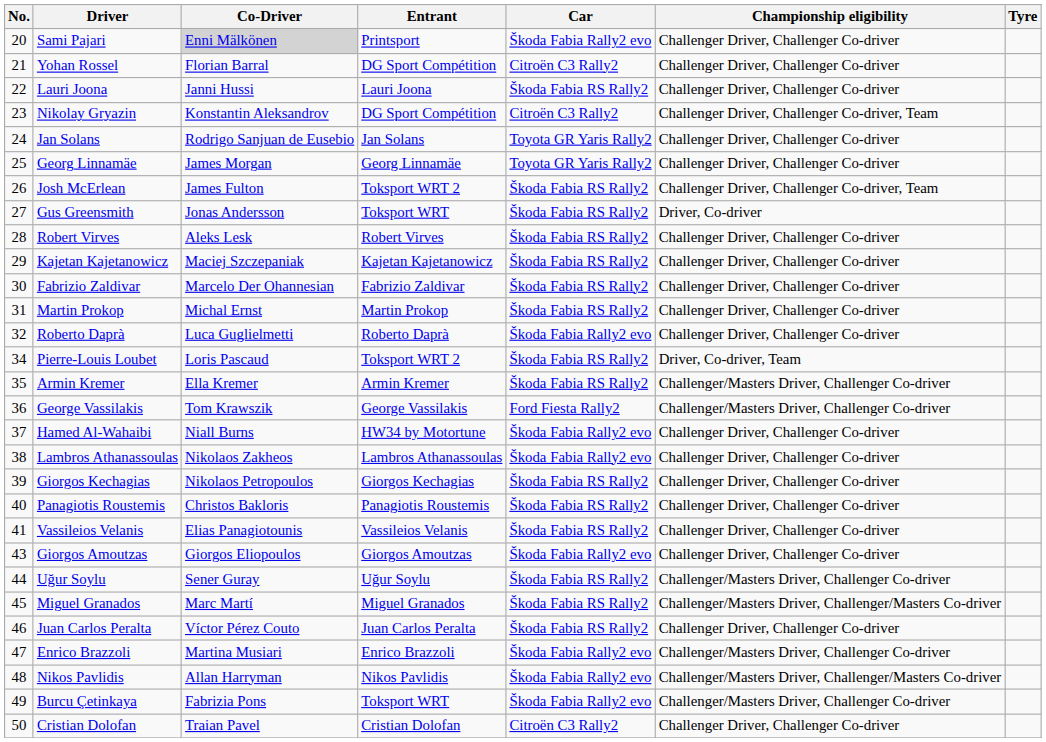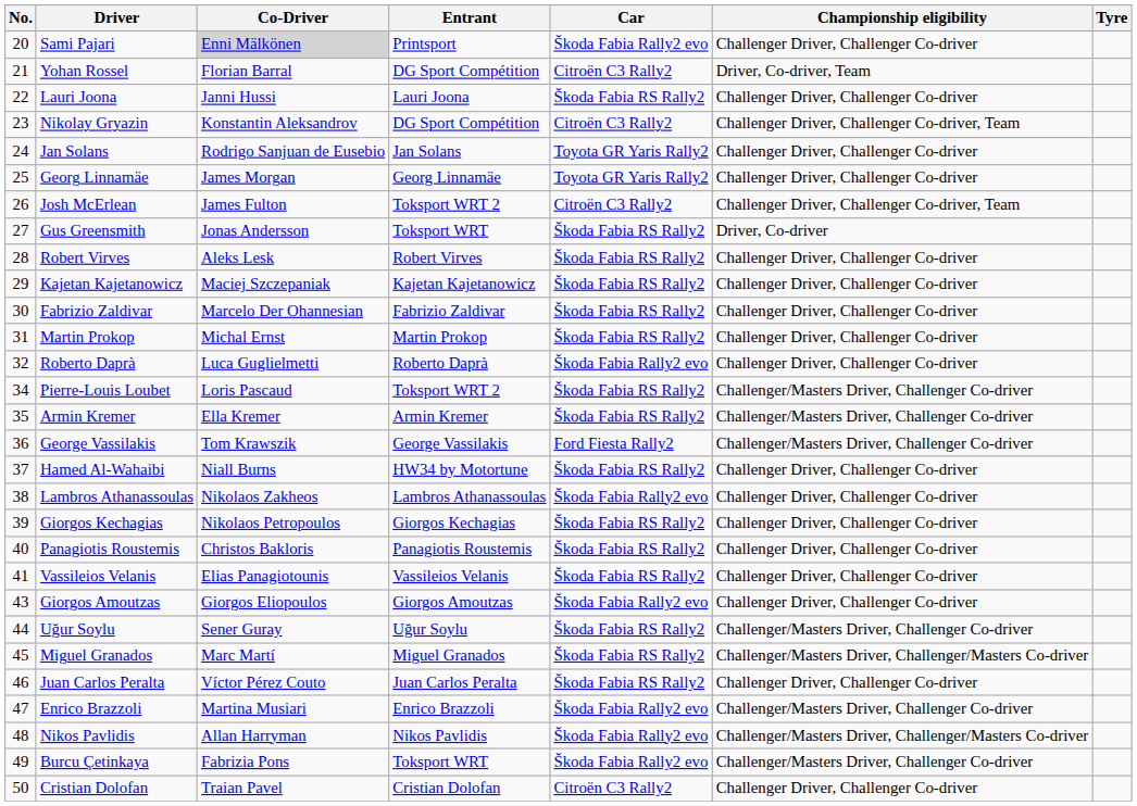Yohan Rossel | Championship eligibility: Challenger Driver, Challenger Co-driver -> Driver, Co-driver, Team
Josh McErlean | Car: Škoda Fabia RS Rally2 -> Citroën C3 Rally2
Pierre-Louis Loubet | Championship eligibility: Driver, Co-driver, Team -> Challenger/Masters Driver, Challenger Co-driver
Hamed Al-Wahaibi | Car: Škoda Fabia Rally2 evo -> Škoda Fabia RS Rally2
